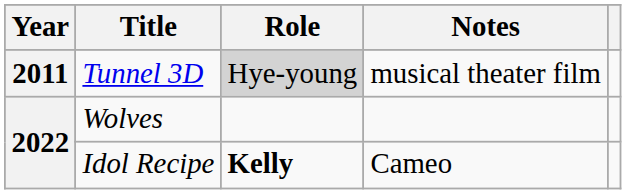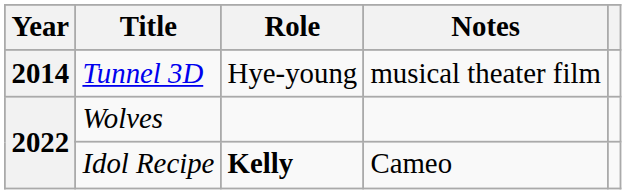Tunnel 3D | Year: 2011 -> 2014
Tunnel 3D | Role: lightgrey background -> no background
